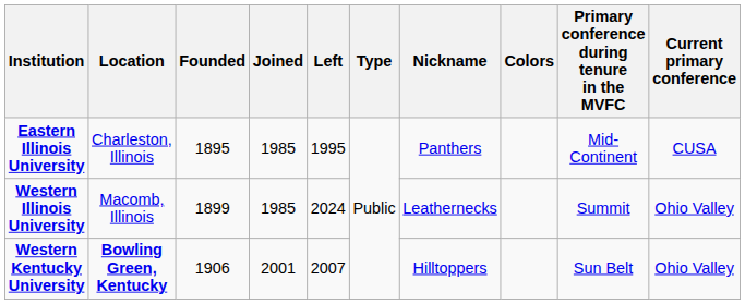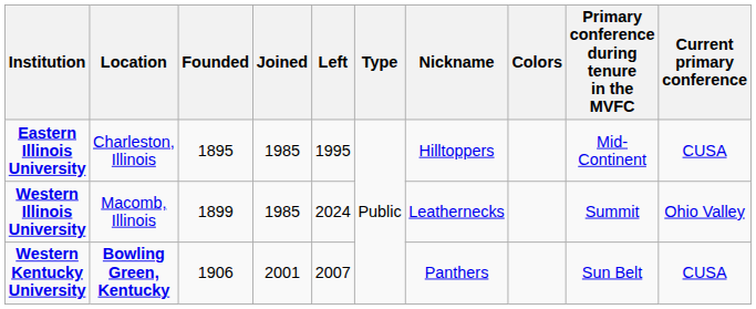Eastern Illinois University | Nickname: Panthers -> Hilltoppers
Western Kentucky University | Nickname: Hilltoppers -> Panthers
Western Kentucky University | Current primary conference: Ohio Valley -> CUSA
